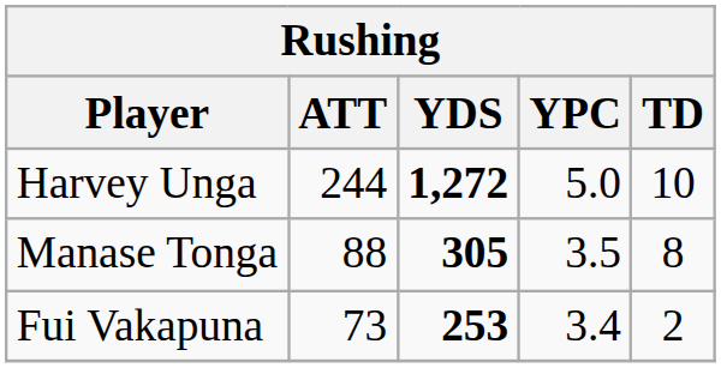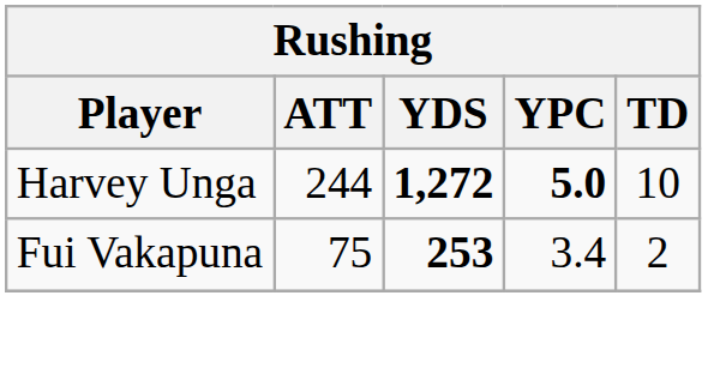Harvey Unga | YPC: normal -> bold
- row: Manase Tonga | 88 | 305 | 3.5 | 8
Fui Vakapuna | ATT: 73 -> 75
